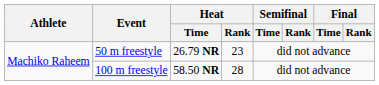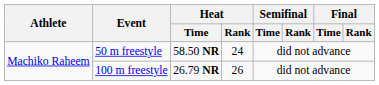50 m freestyle | Heat / Time: 26.79 NR -> 58.50 NR
50 m freestyle | Heat / Rank: 23 -> 24
100 m freestyle | Heat / Time: 58.50 NR -> 26.79 NR
100 m freestyle | Heat / Rank: 28 -> 26
